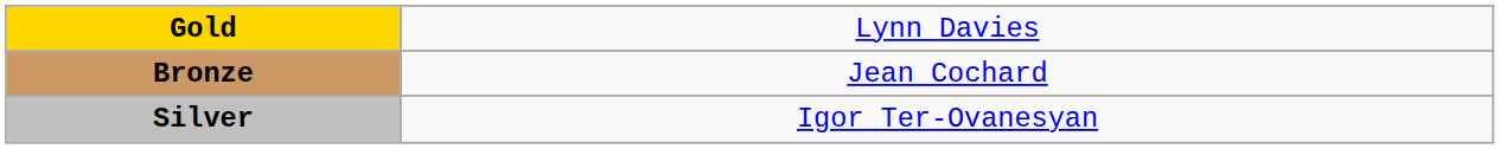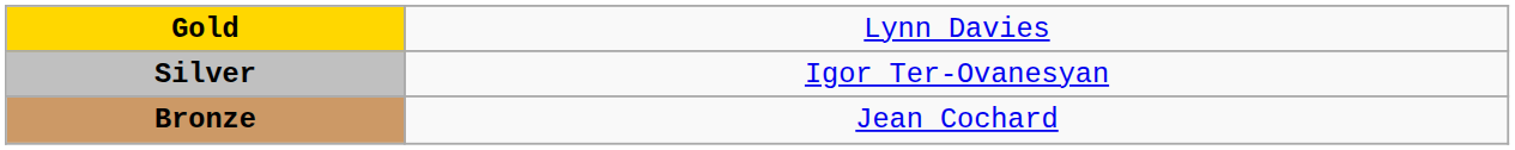rows swapped: Silver <-> Bronze
